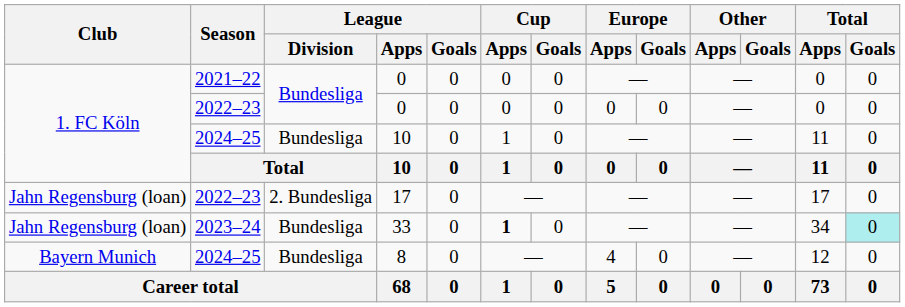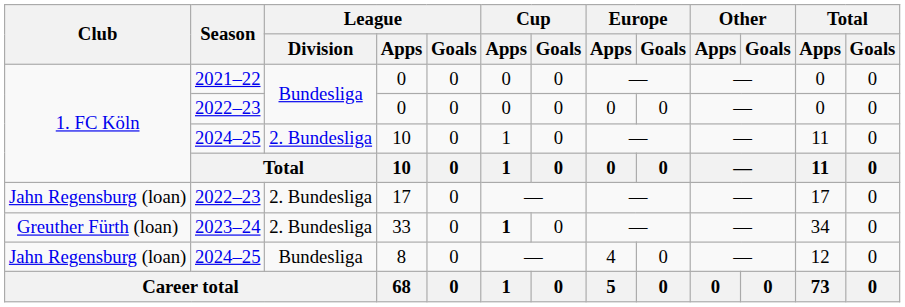2024–25 / 10 | League / Division: Bundesliga -> 2. Bundesliga
33 | Club: Jahn Regensburg (loan) -> Greuther Fürth (loan)
33 | League / Division: Bundesliga -> 2. Bundesliga
33 | Total / Goals: paleturquoise background -> no background
8 | Club: Bayern Munich -> Jahn Regensburg (loan)
